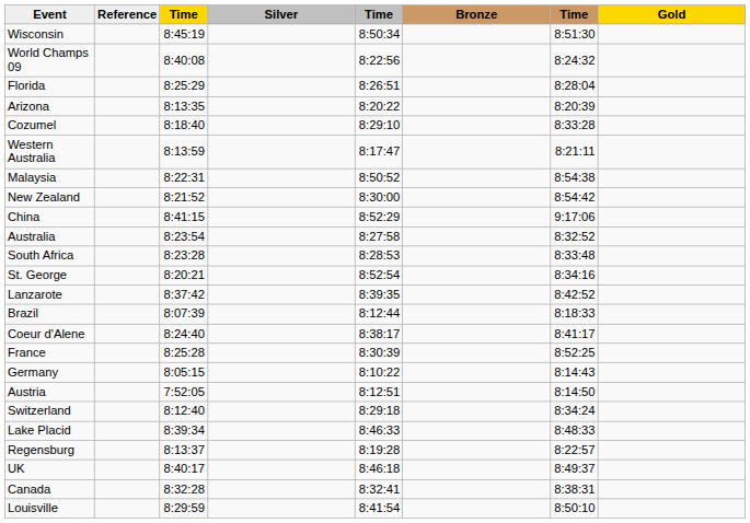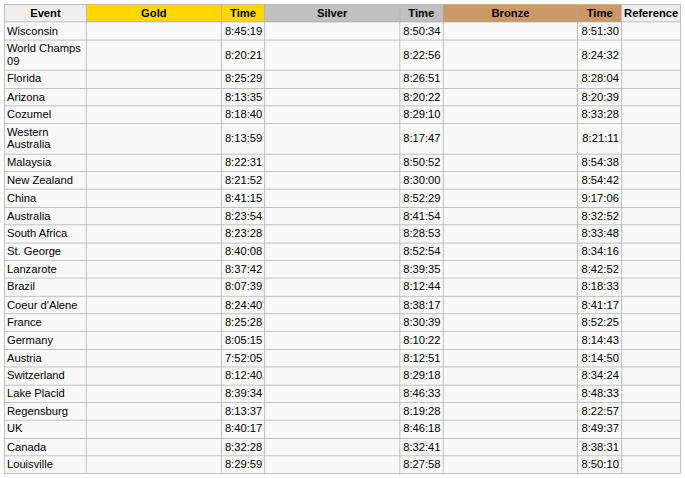columns swapped: Gold <-> Reference
World Champs 09 | column 3: 8:40:08 -> 8:20:21
Australia | column 5: 8:27:58 -> 8:41:54
St. George | column 3: 8:20:21 -> 8:40:08
Louisville | column 5: 8:41:54 -> 8:27:58
